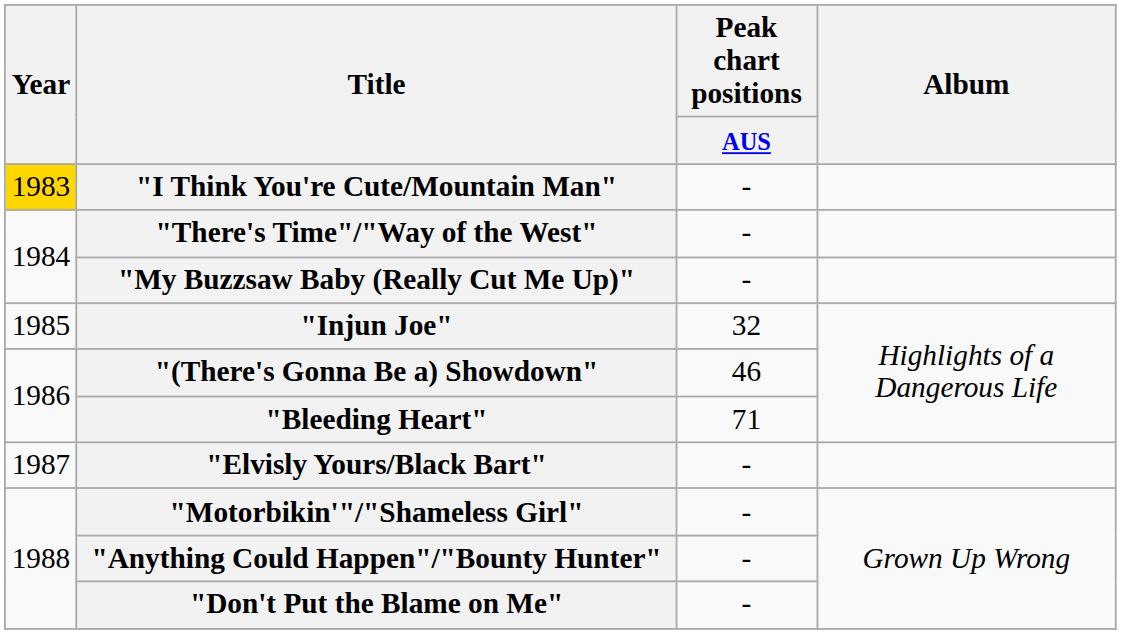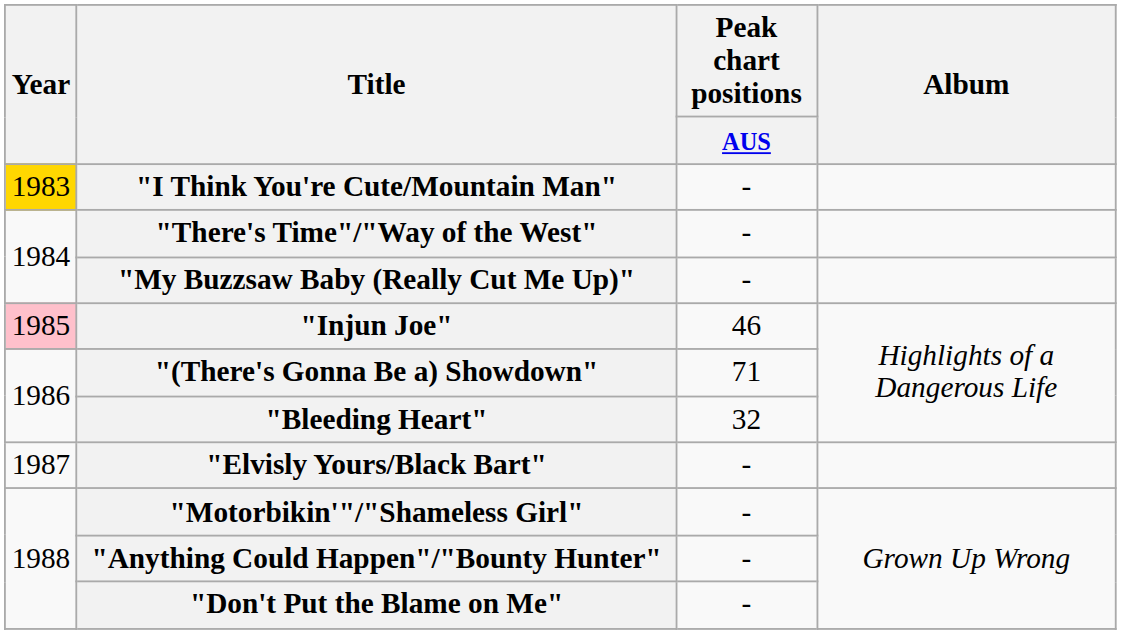"Injun Joe" | Year: no background -> pink background
"Injun Joe" | Peak chart positions / AUS: 32 -> 46
"(There's Gonna Be a) Showdown" | Peak chart positions / AUS: 46 -> 71
"Bleeding Heart" | Peak chart positions / AUS: 71 -> 32
